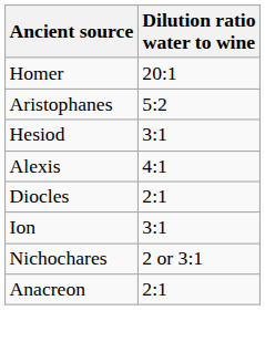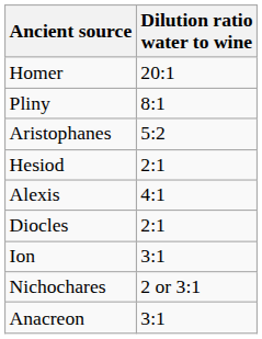+ row: Pliny | 8:1
Hesiod | Dilution ratio water to wine: 3:1 -> 2:1
Anacreon | Dilution ratio water to wine: 2:1 -> 3:1
